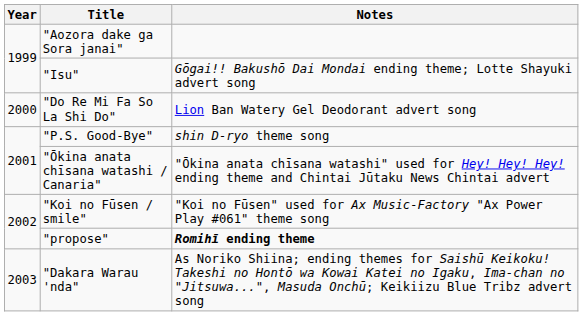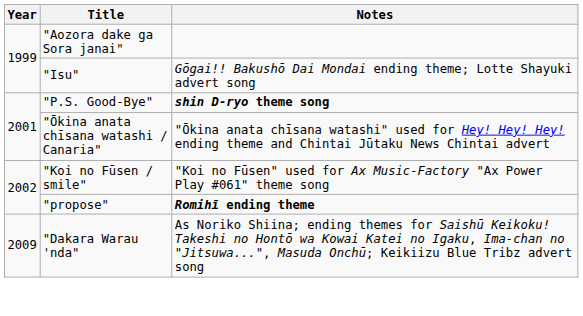- row: 2000 | "Do Re Mi Fa So La Shi Do" | Lion Ban Watery Gel Deodorant advert song
"P.S. Good-Bye" | Notes: normal -> bold
"Dakara Warau 'nda" | Year: 2003 -> 2009
